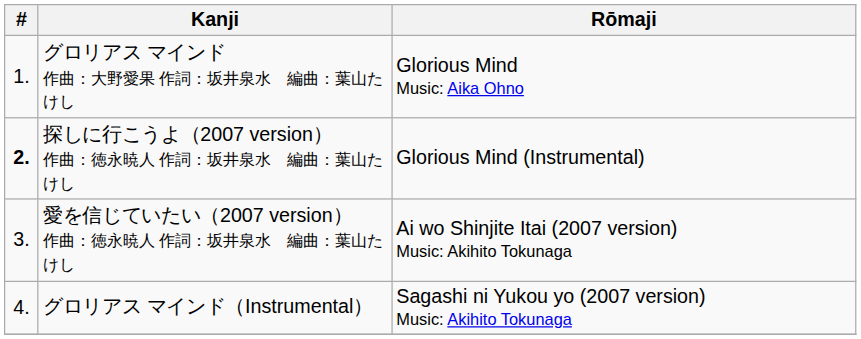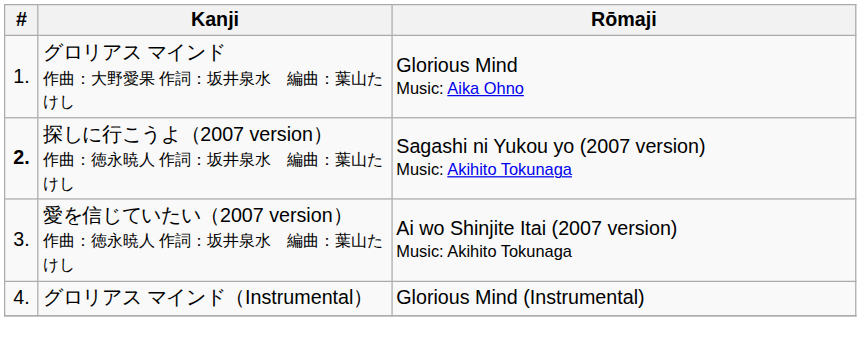探しに行こうよ（2007 version） 作曲：徳永暁人 作詞：坂井泉水 編曲：葉山たけし | Rōmaji: Glorious Mind (Instrumental) -> Sagashi ni Yukou yo (2007 version) Music: Akihito Tokunaga
グロリアス マインド（Instrumental） | Rōmaji: Sagashi ni Yukou yo (2007 version) Music: Akihito Tokunaga -> Glorious Mind (Instrumental)
